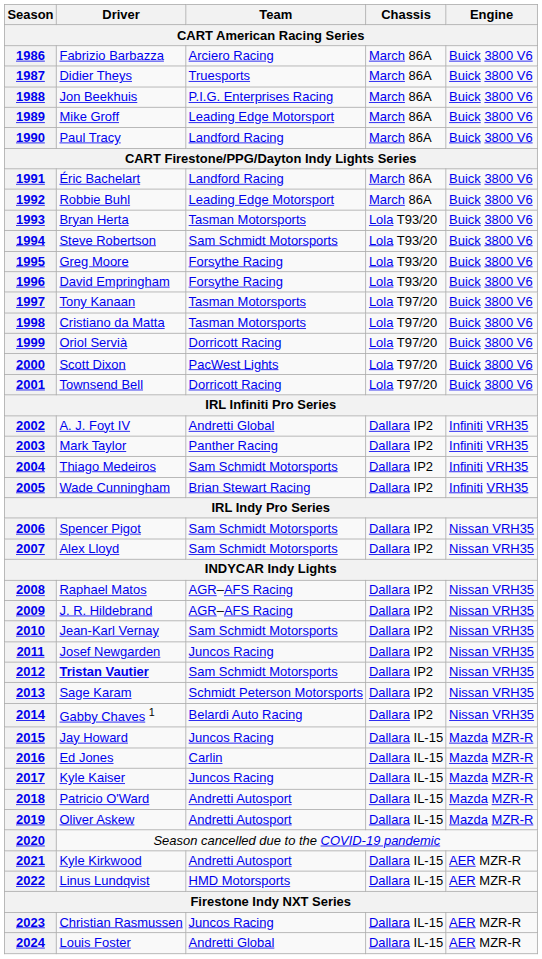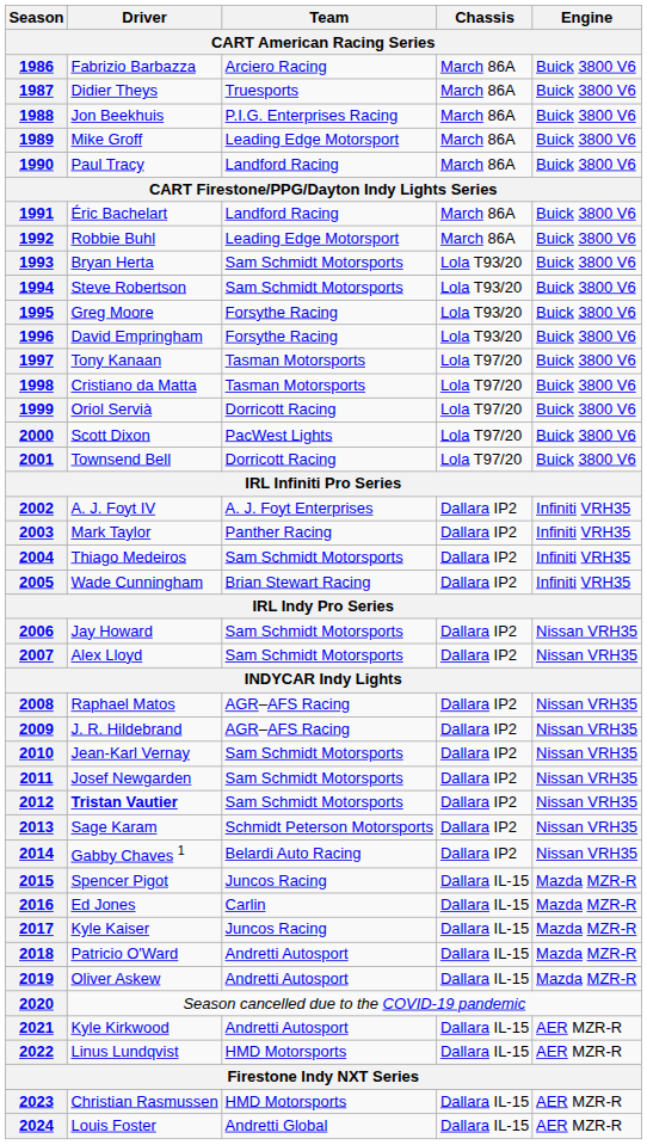1993 | Team: Tasman Motorsports -> Sam Schmidt Motorsports
2002 | Team: Andretti Global -> A. J. Foyt Enterprises
2006 | Driver: Spencer Pigot -> Jay Howard
2011 | Team: Juncos Racing -> Sam Schmidt Motorsports
2015 | Driver: Jay Howard -> Spencer Pigot
2023 | Team: Juncos Racing -> HMD Motorsports
